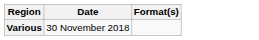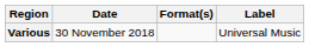+ column: Label | Universal Music
